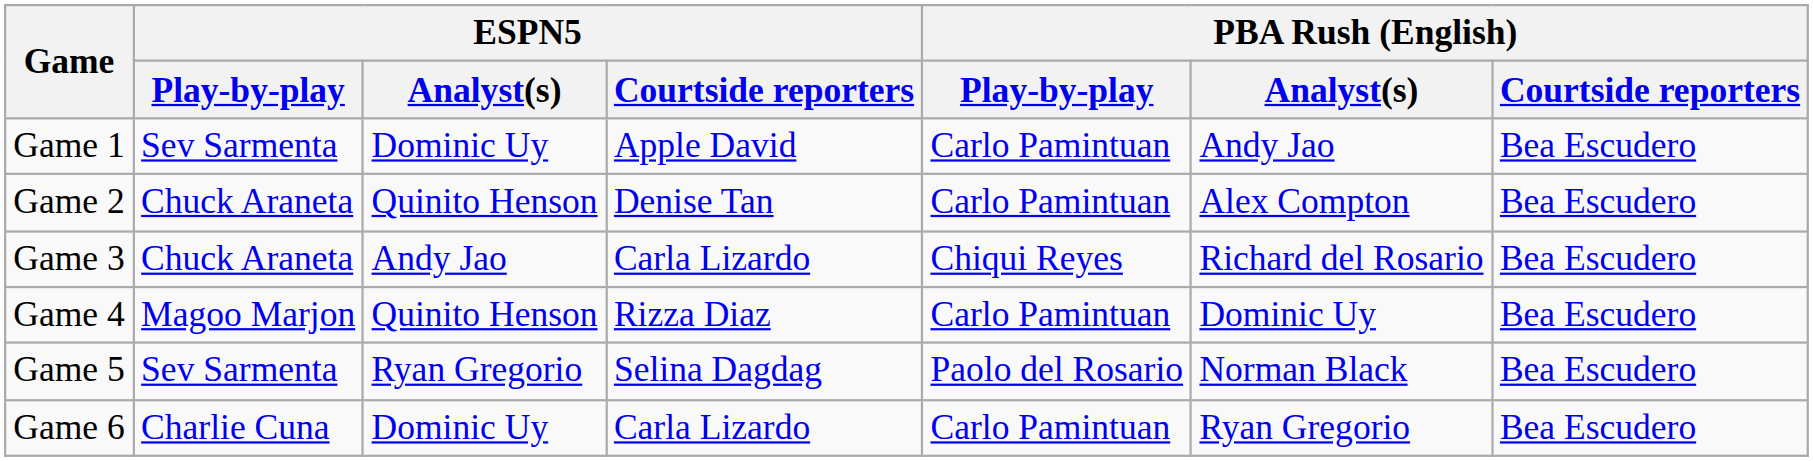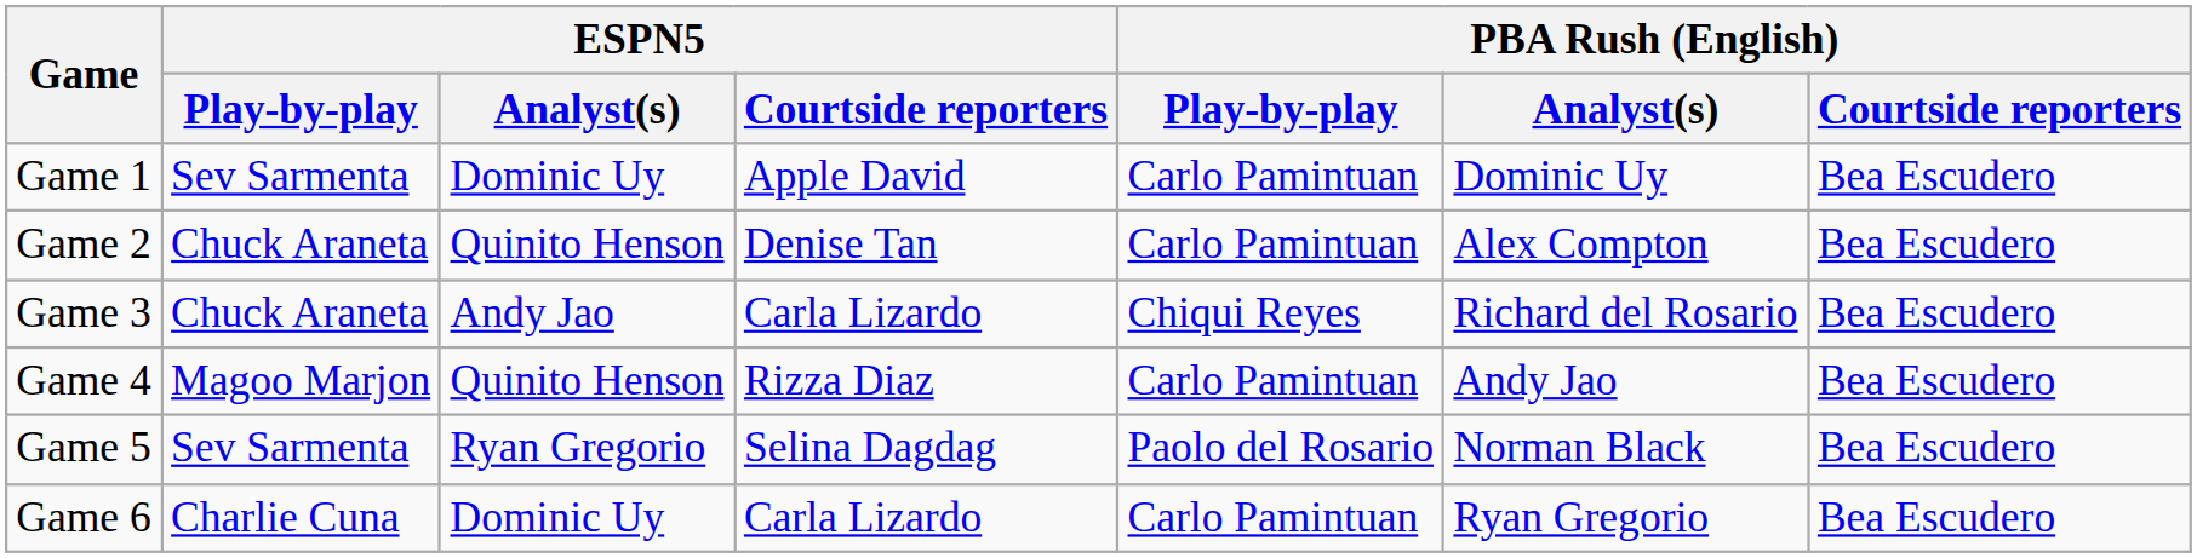Game 1 | PBA Rush (English) / Analyst(s): Andy Jao -> Dominic Uy
Game 4 | PBA Rush (English) / Analyst(s): Dominic Uy -> Andy Jao
